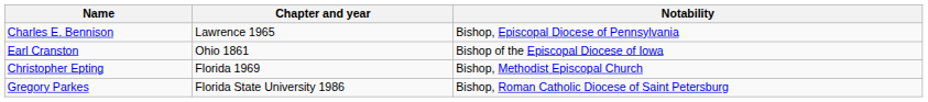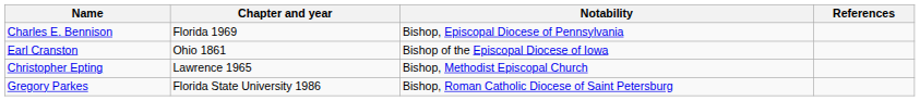+ column: References
Charles E. Bennison | Chapter and year: Lawrence 1965 -> Florida 1969
Christopher Epting | Chapter and year: Florida 1969 -> Lawrence 1965
